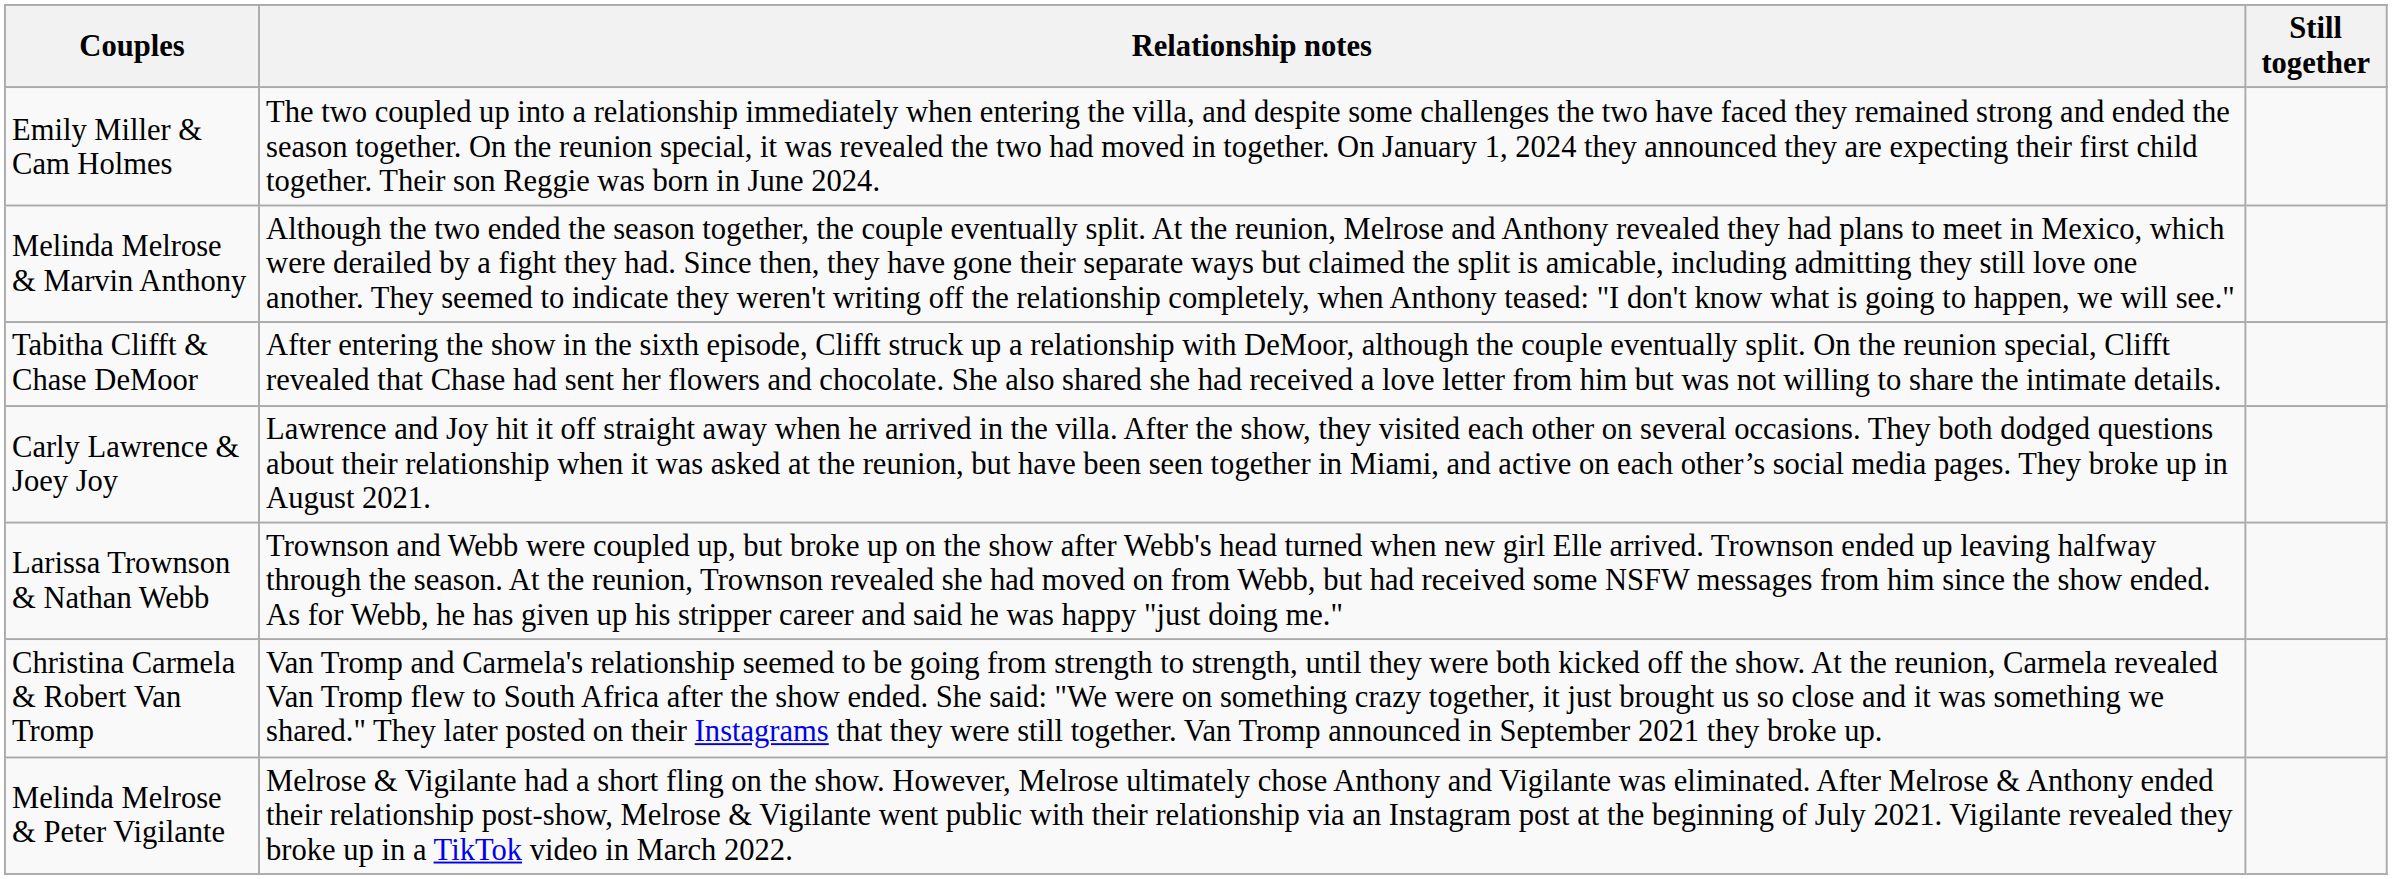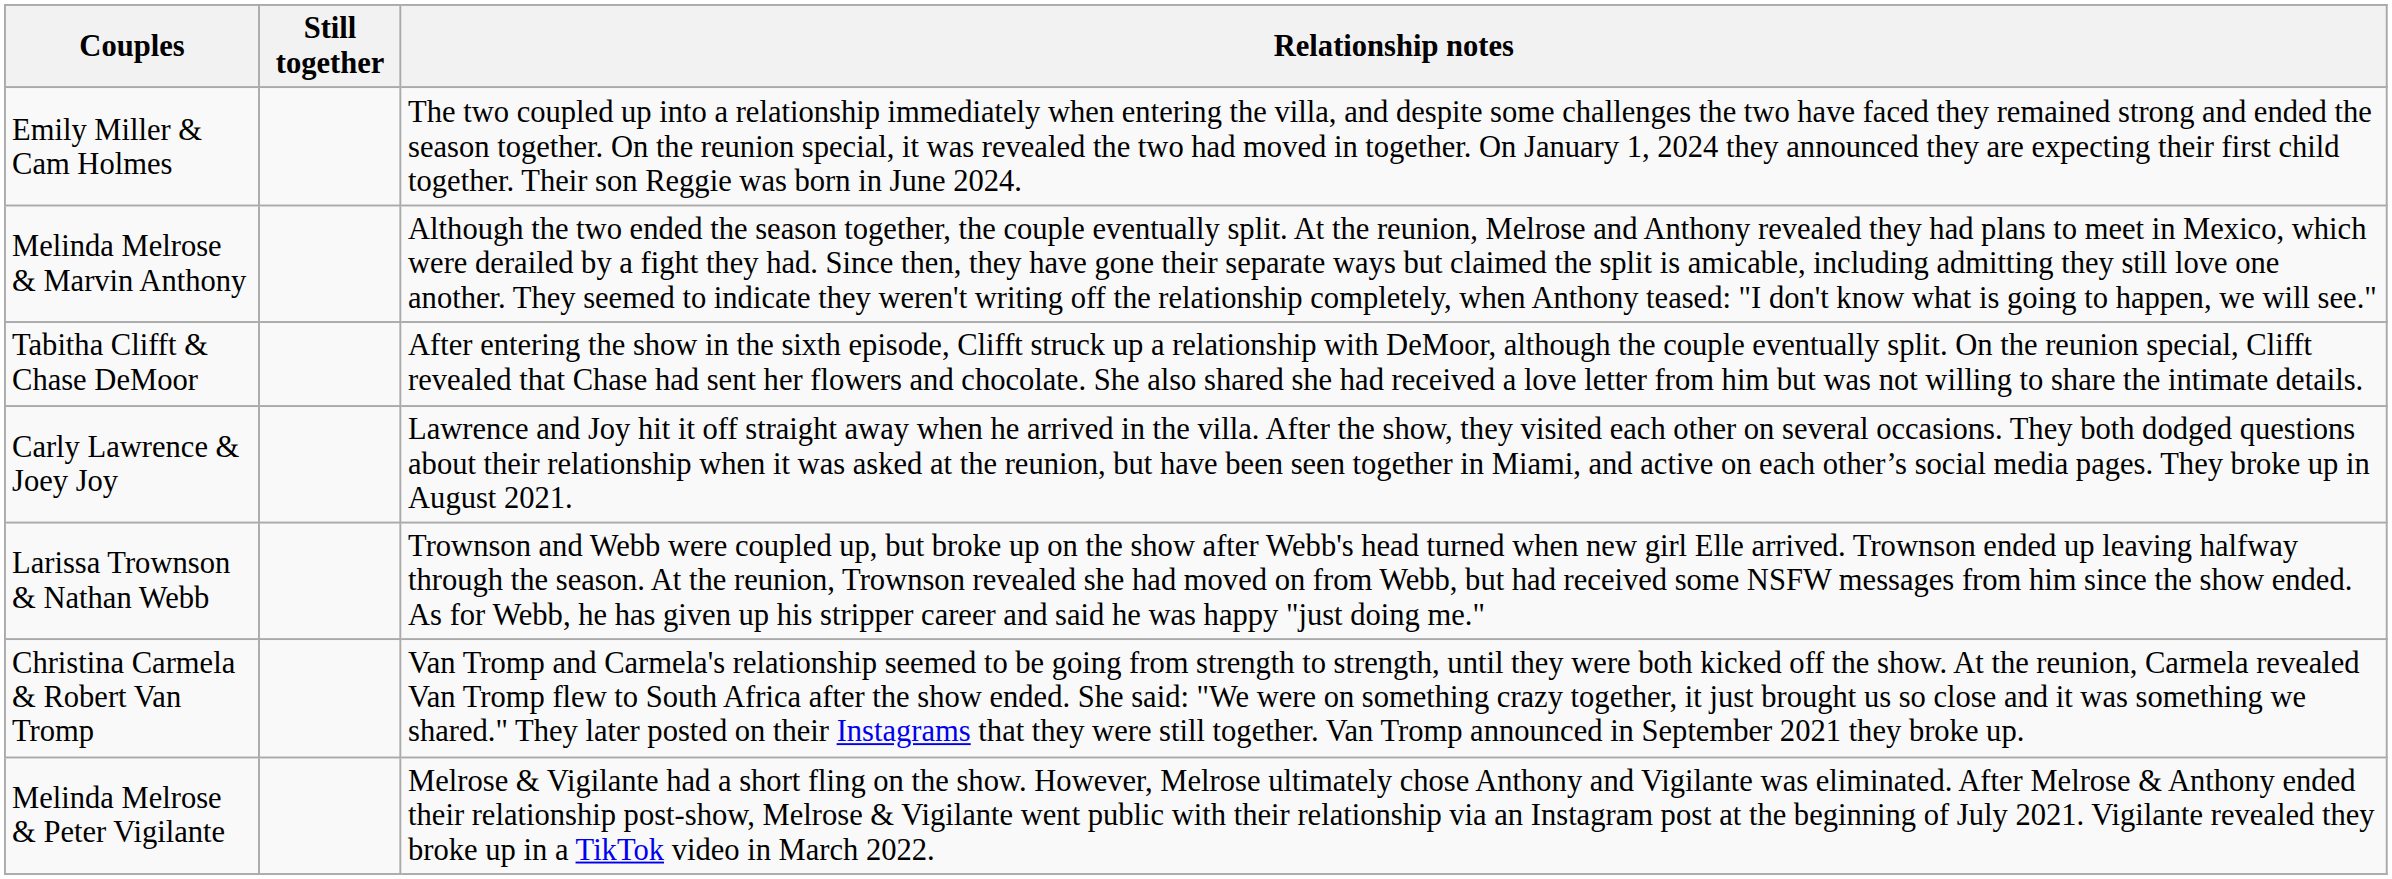columns swapped: Still together <-> Relationship notes
